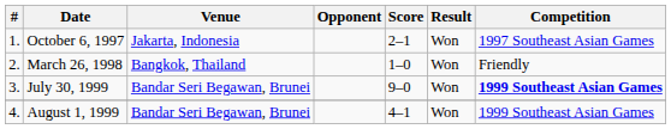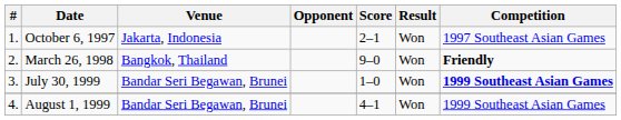March 26, 1998 | Score: 1–0 -> 9–0
March 26, 1998 | Competition: normal -> bold
July 30, 1999 | Score: 9–0 -> 1–0
